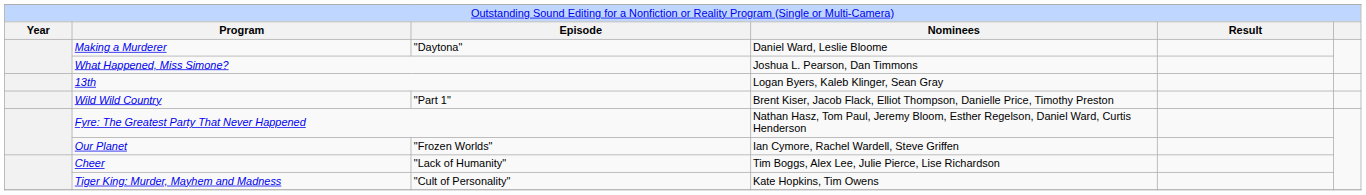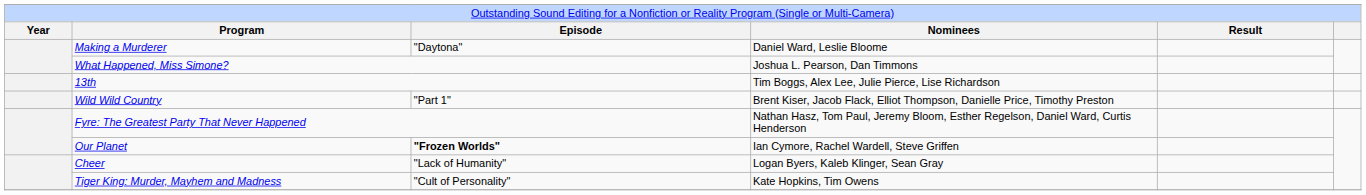13th | column 4: Logan Byers, Kaleb Klinger, Sean Gray -> Tim Boggs, Alex Lee, Julie Pierce, Lise Richardson
Our Planet | column 3: normal -> bold
Cheer | column 4: Tim Boggs, Alex Lee, Julie Pierce, Lise Richardson -> Logan Byers, Kaleb Klinger, Sean Gray
